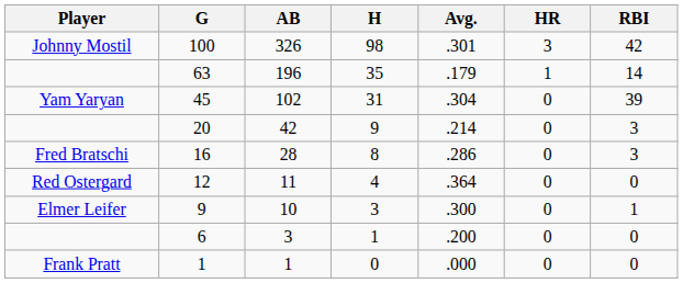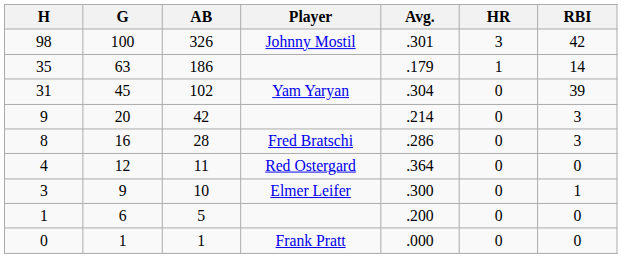columns swapped: Player <-> H
63 | AB: 196 -> 186
6 | AB: 3 -> 5
